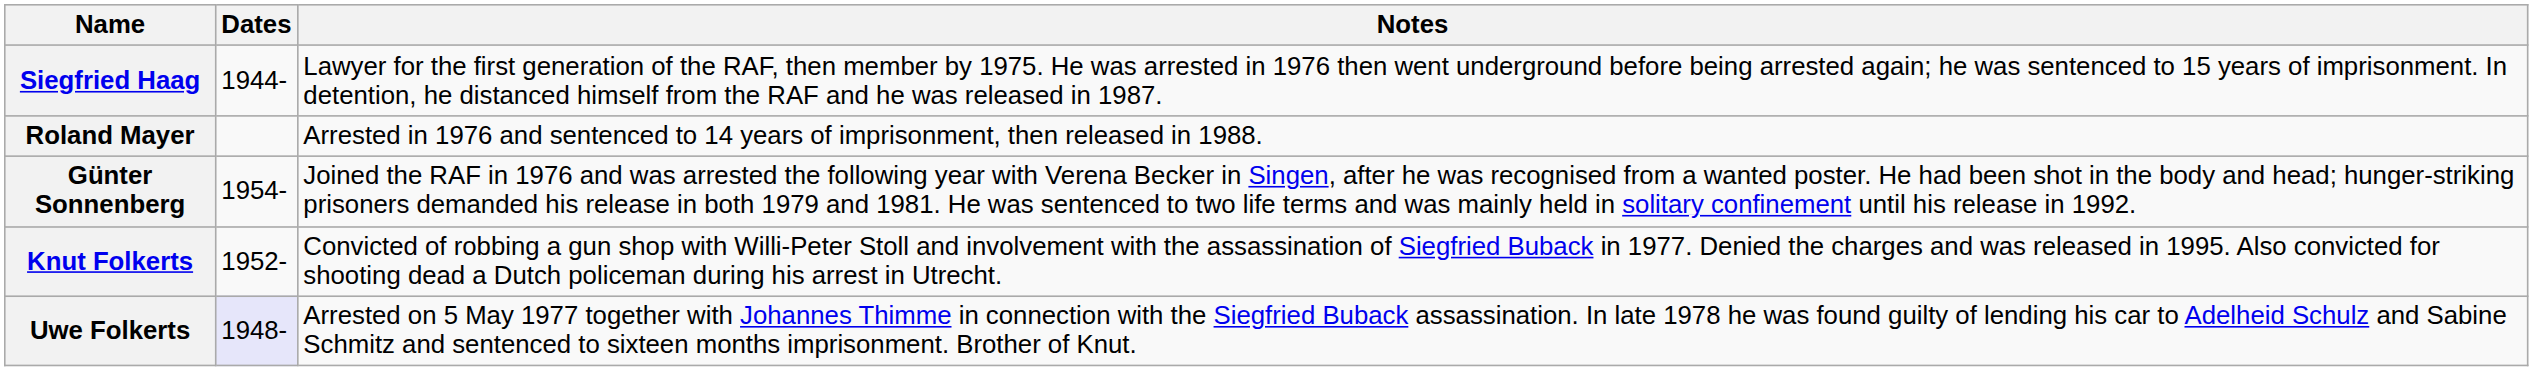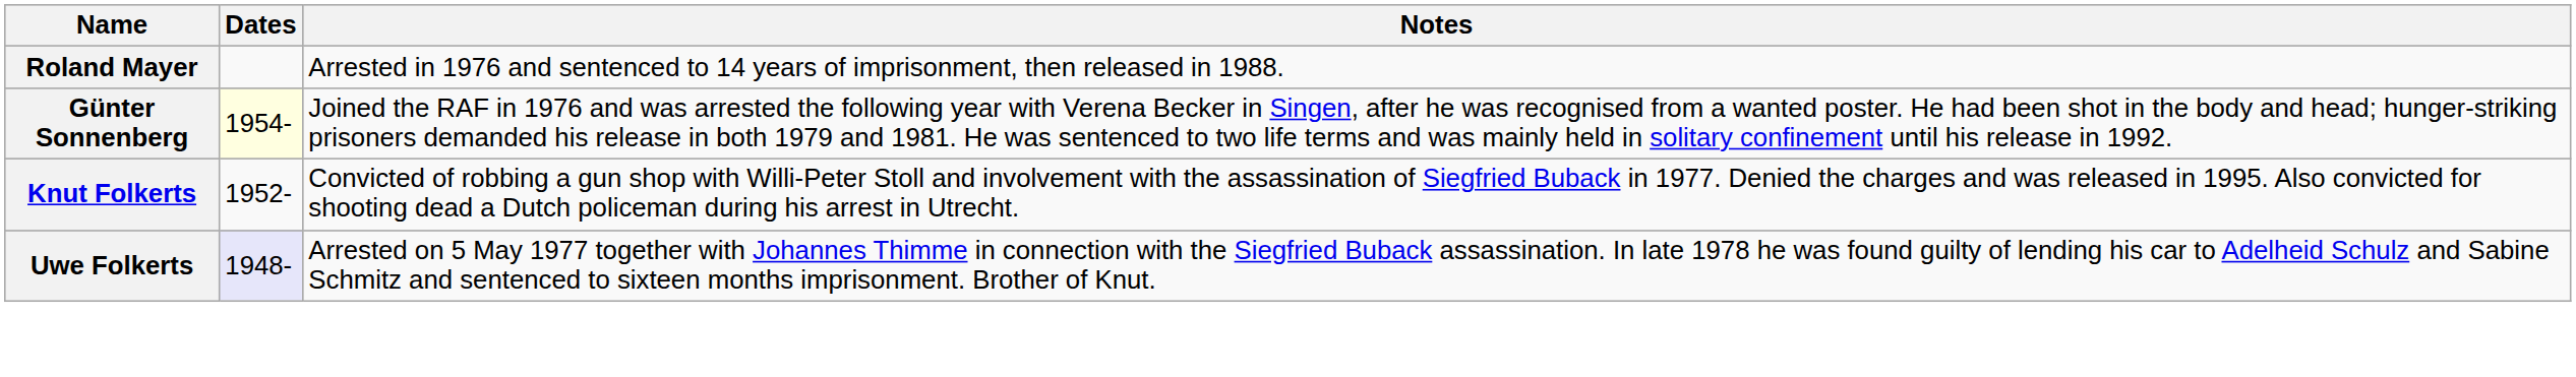- row: Siegfried Haag | 1944- | Lawyer for the first generation of the RAF, then member by 1975. He was arrested in 1976 then went underground before being arrested again; he was sentenced to 15 years of imprisonment. In detention, he distanced himself from the RAF and he was released in 1987.
Günter Sonnenberg | Dates: no background -> lightyellow background
